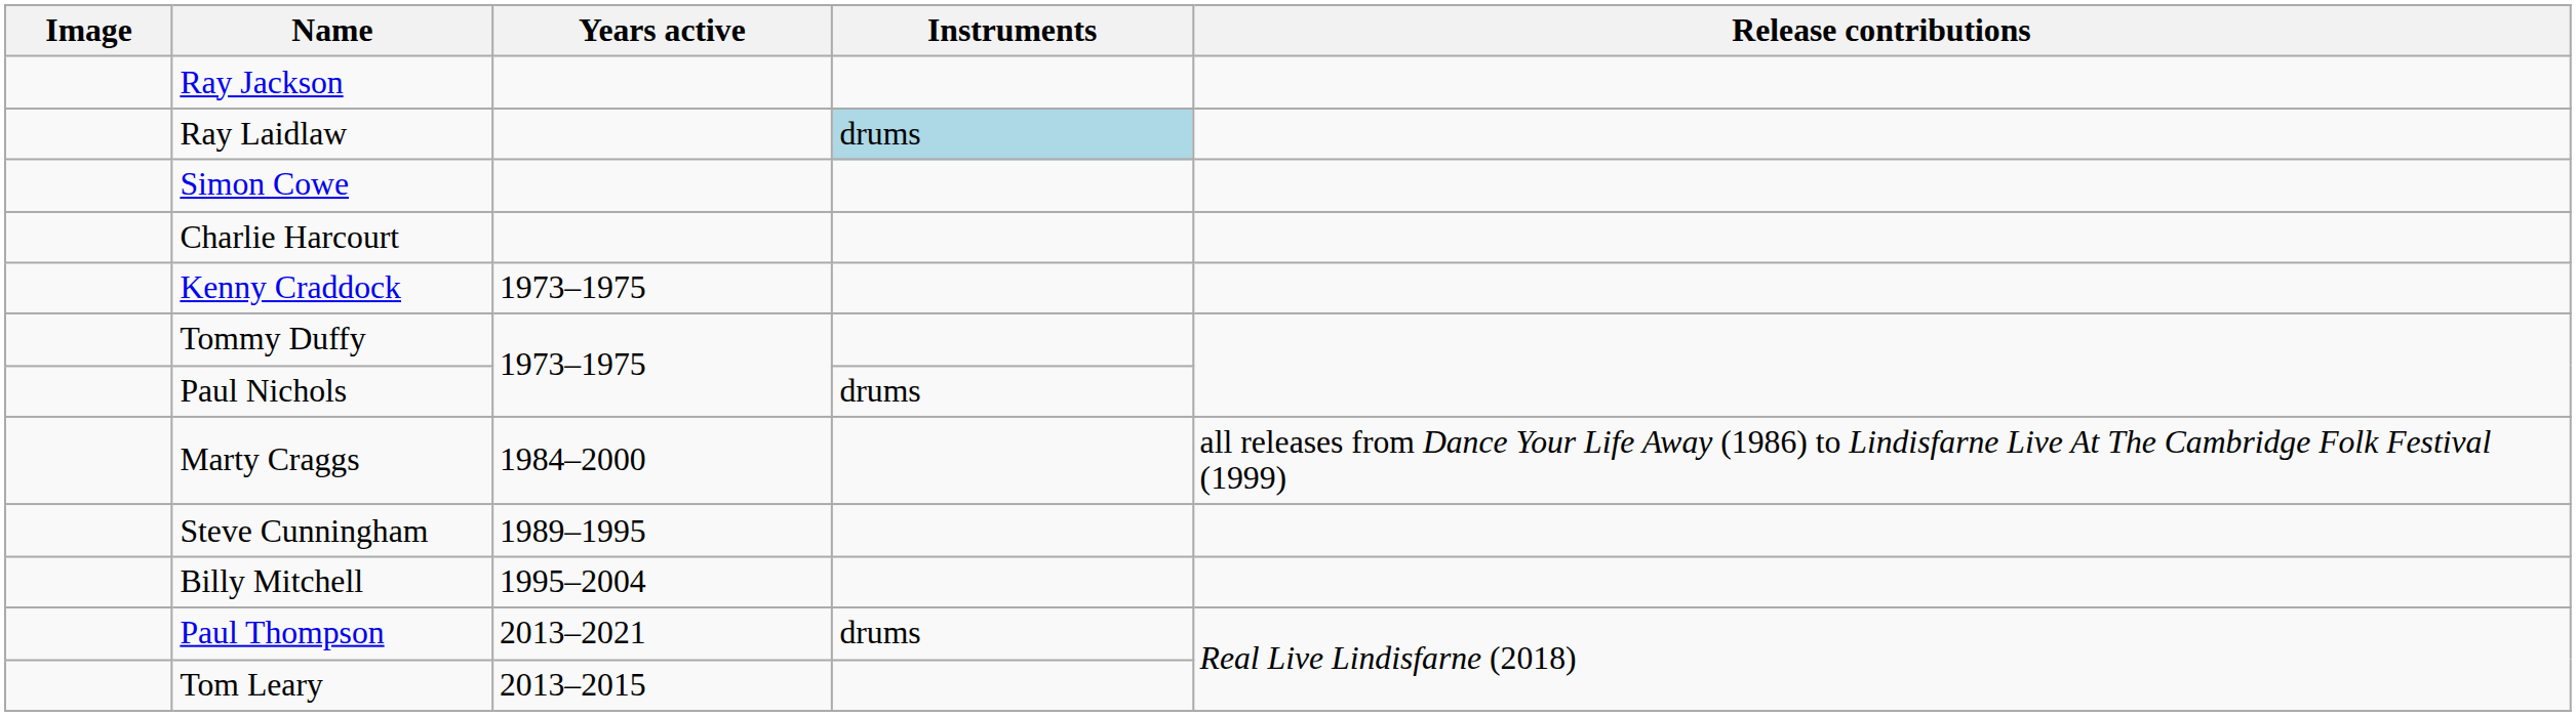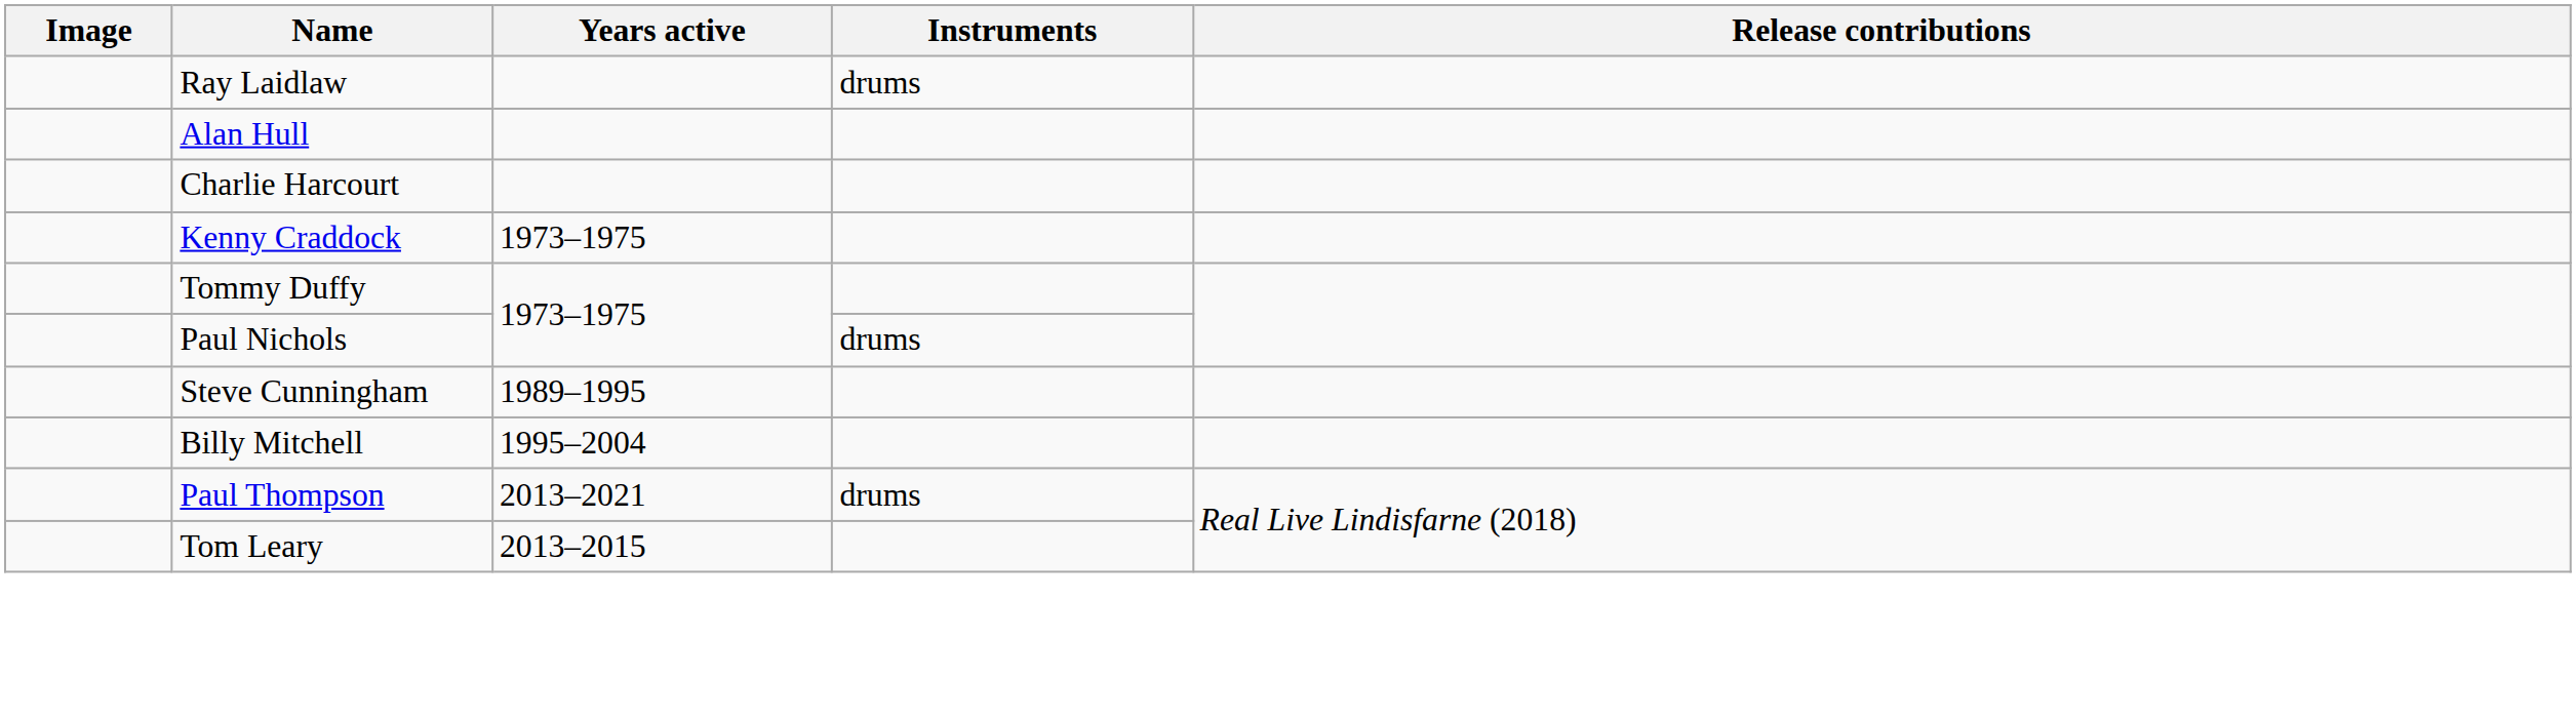- row: Ray Jackson
Ray Laidlaw | Instruments: lightblue background -> no background
- row: Simon Cowe
+ row: Alan Hull
- row: Marty Craggs | 1984–2000 | all releases from Dance Your Life Away (1986) to Lindisfarne Live At The Cambridge Folk Festival (1999)
